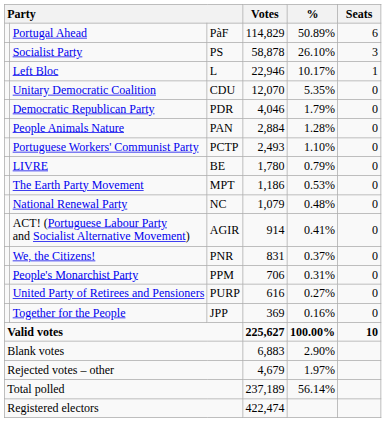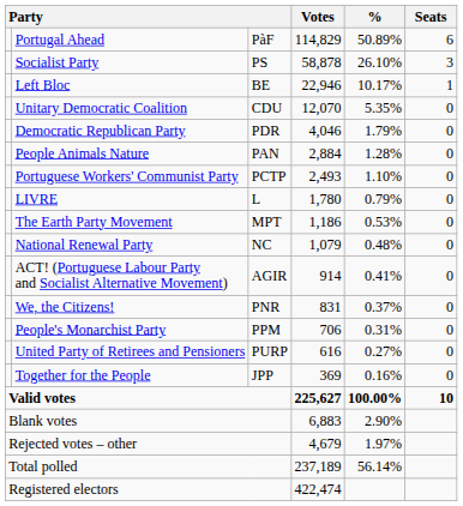Left Bloc | column 3: L -> BE
LIVRE | column 3: BE -> L
